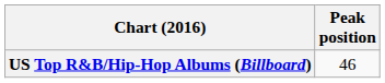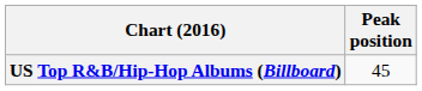US Top R&B/Hip-Hop Albums (Billboard) | Peak position: 46 -> 45
